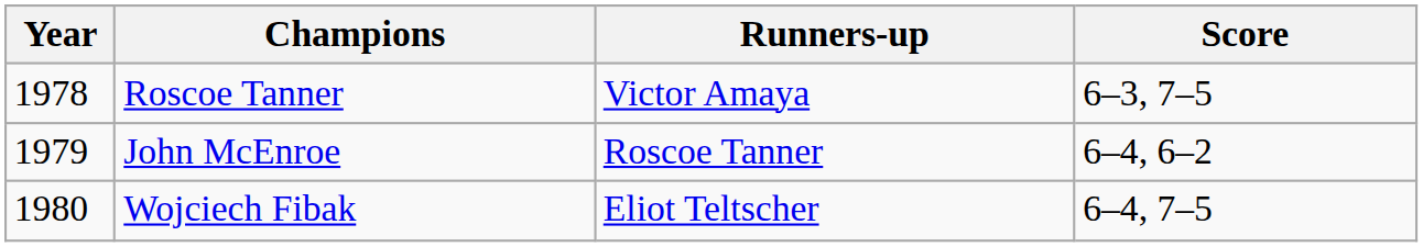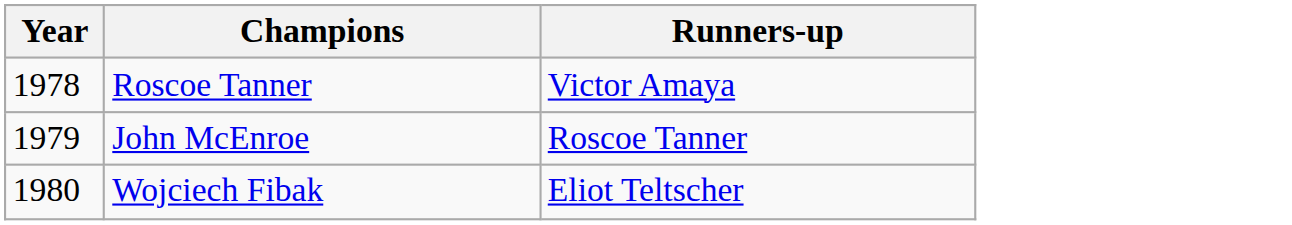- column: Score | 6–3, 7–5 | 6–4, 6–2 | 6–4, 7–5
